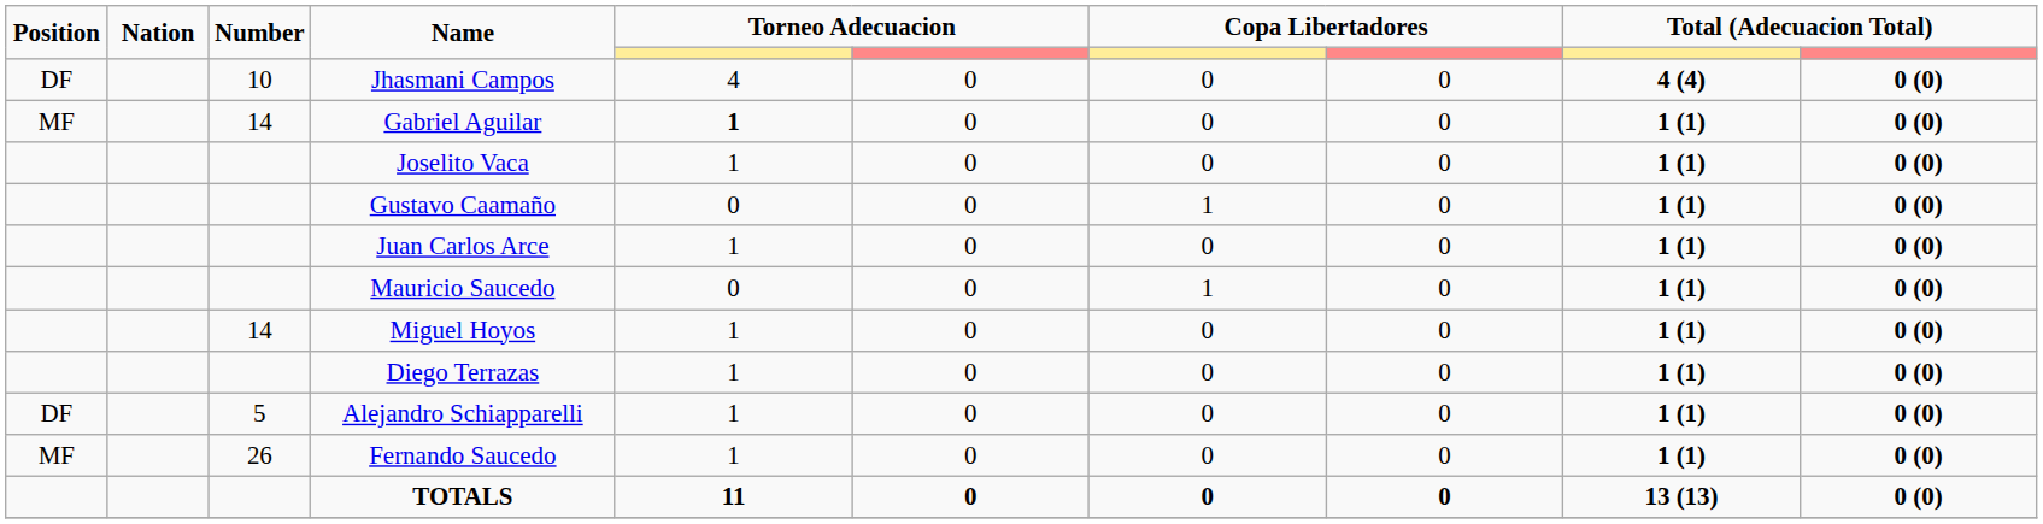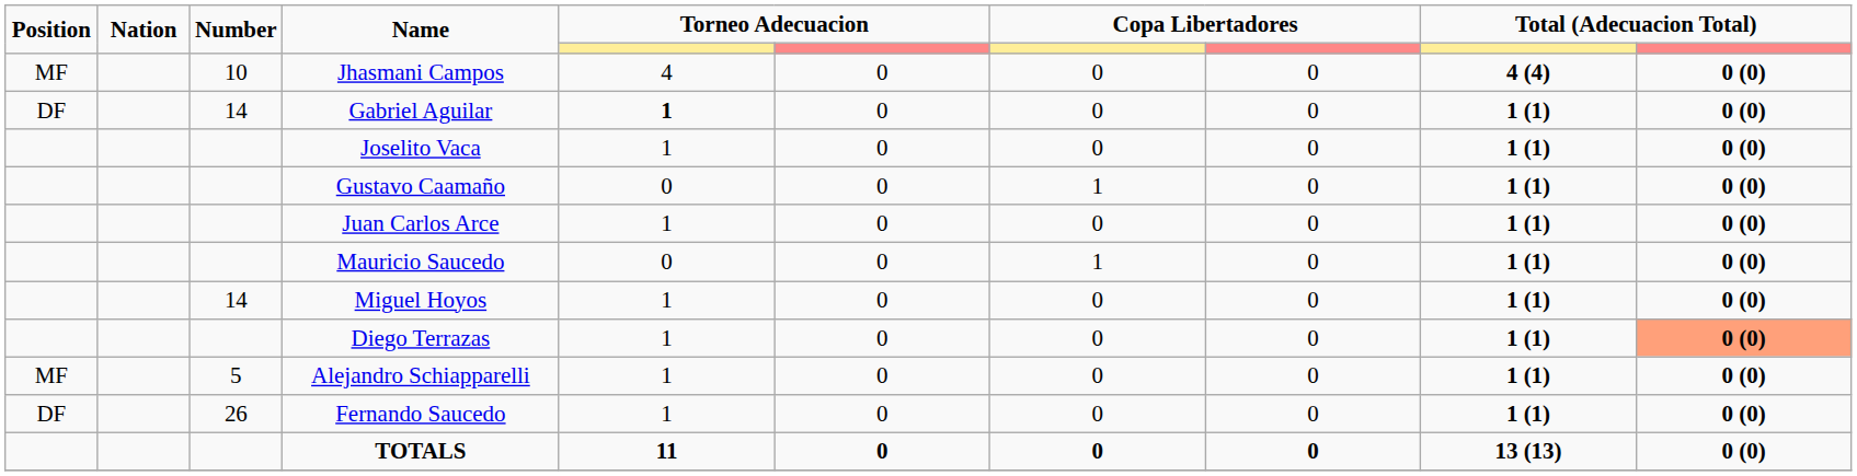Jhasmani Campos | Position: DF -> MF
Gabriel Aguilar | Position: MF -> DF
Diego Terrazas | column 10: no background -> lightsalmon background
Alejandro Schiapparelli | Position: DF -> MF
Fernando Saucedo | Position: MF -> DF
